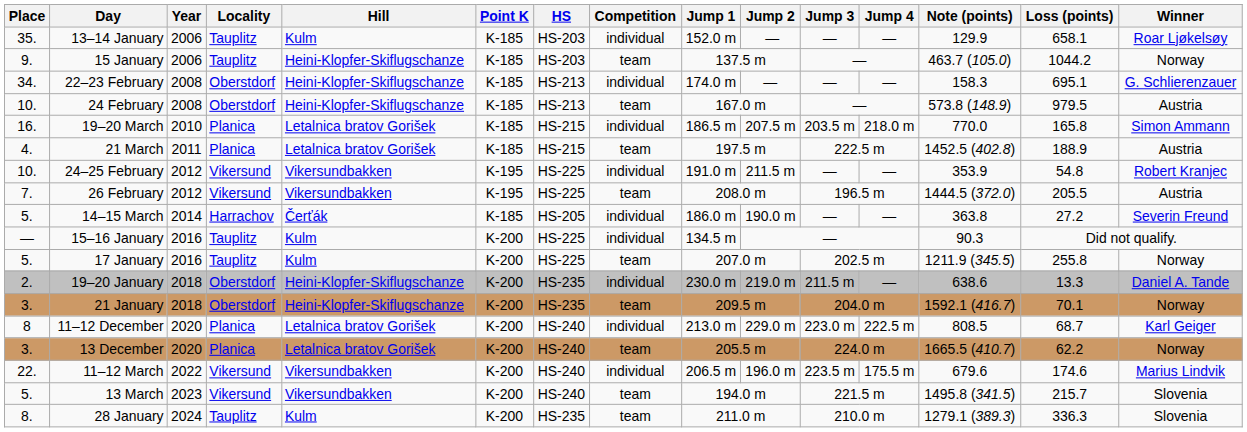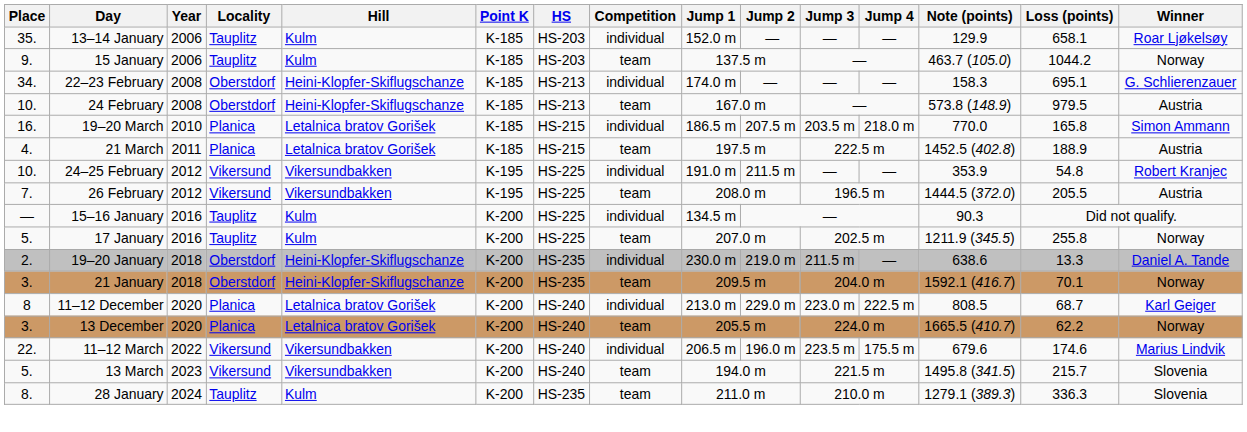15 January | Hill: Heini-Klopfer-Skiflugschanze -> Kulm
- row: 5. | 14–15 March | 2014 | Harrachov | Čerťák | K-185 | HS-205 | individual | 186.0 m | 190.0 m | — | — | 363.8 | 27.2 | Severin Freund
